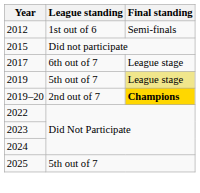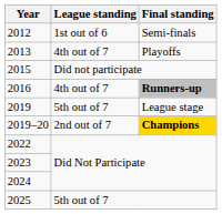+ row: 2013 | 4th out of 7 | Playoffs
+ row: 2016 | 4th out of 7 | Runners-up
- row: 2017 | 6th out of 7 | League stage
2019 | Final standing: khaki background -> no background
